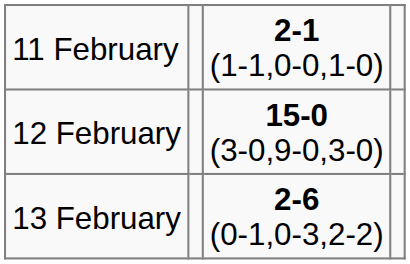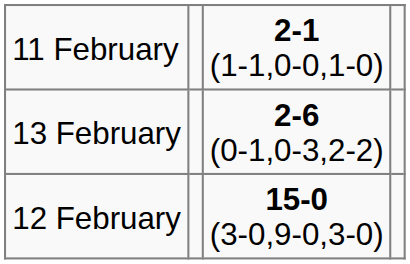rows swapped: 12 February <-> 13 February
